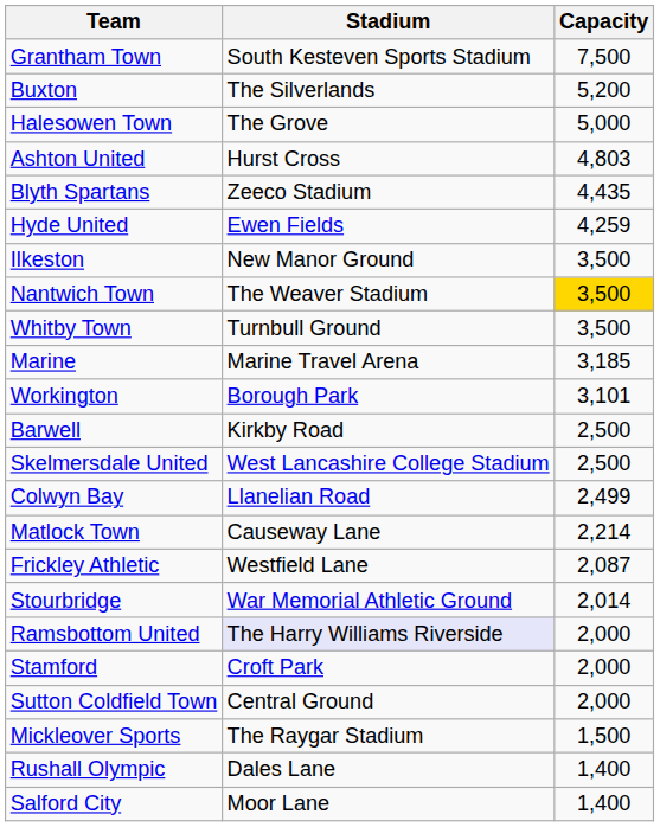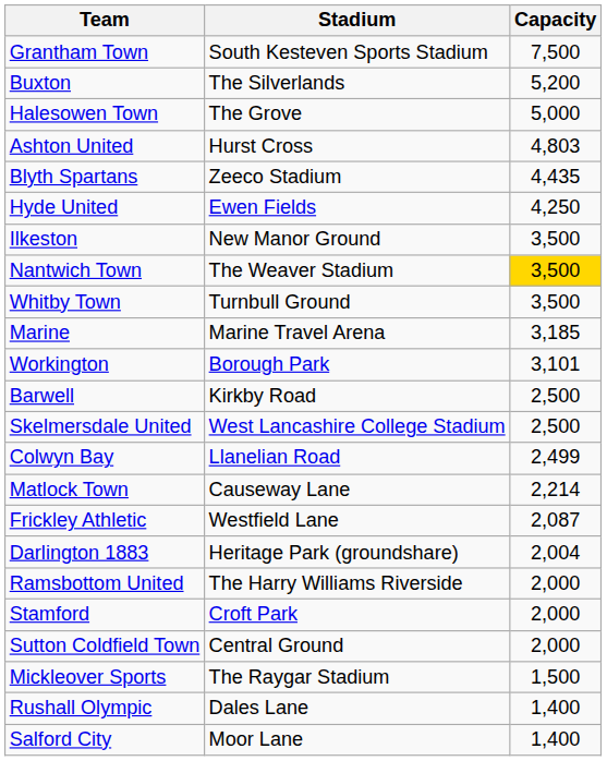Hyde United | Capacity: 4,259 -> 4,250
- row: Stourbridge | War Memorial Athletic Ground | 2,014
+ row: Darlington 1883 | Heritage Park (groundshare) | 2,004
Ramsbottom United | Stadium: lavender background -> no background
